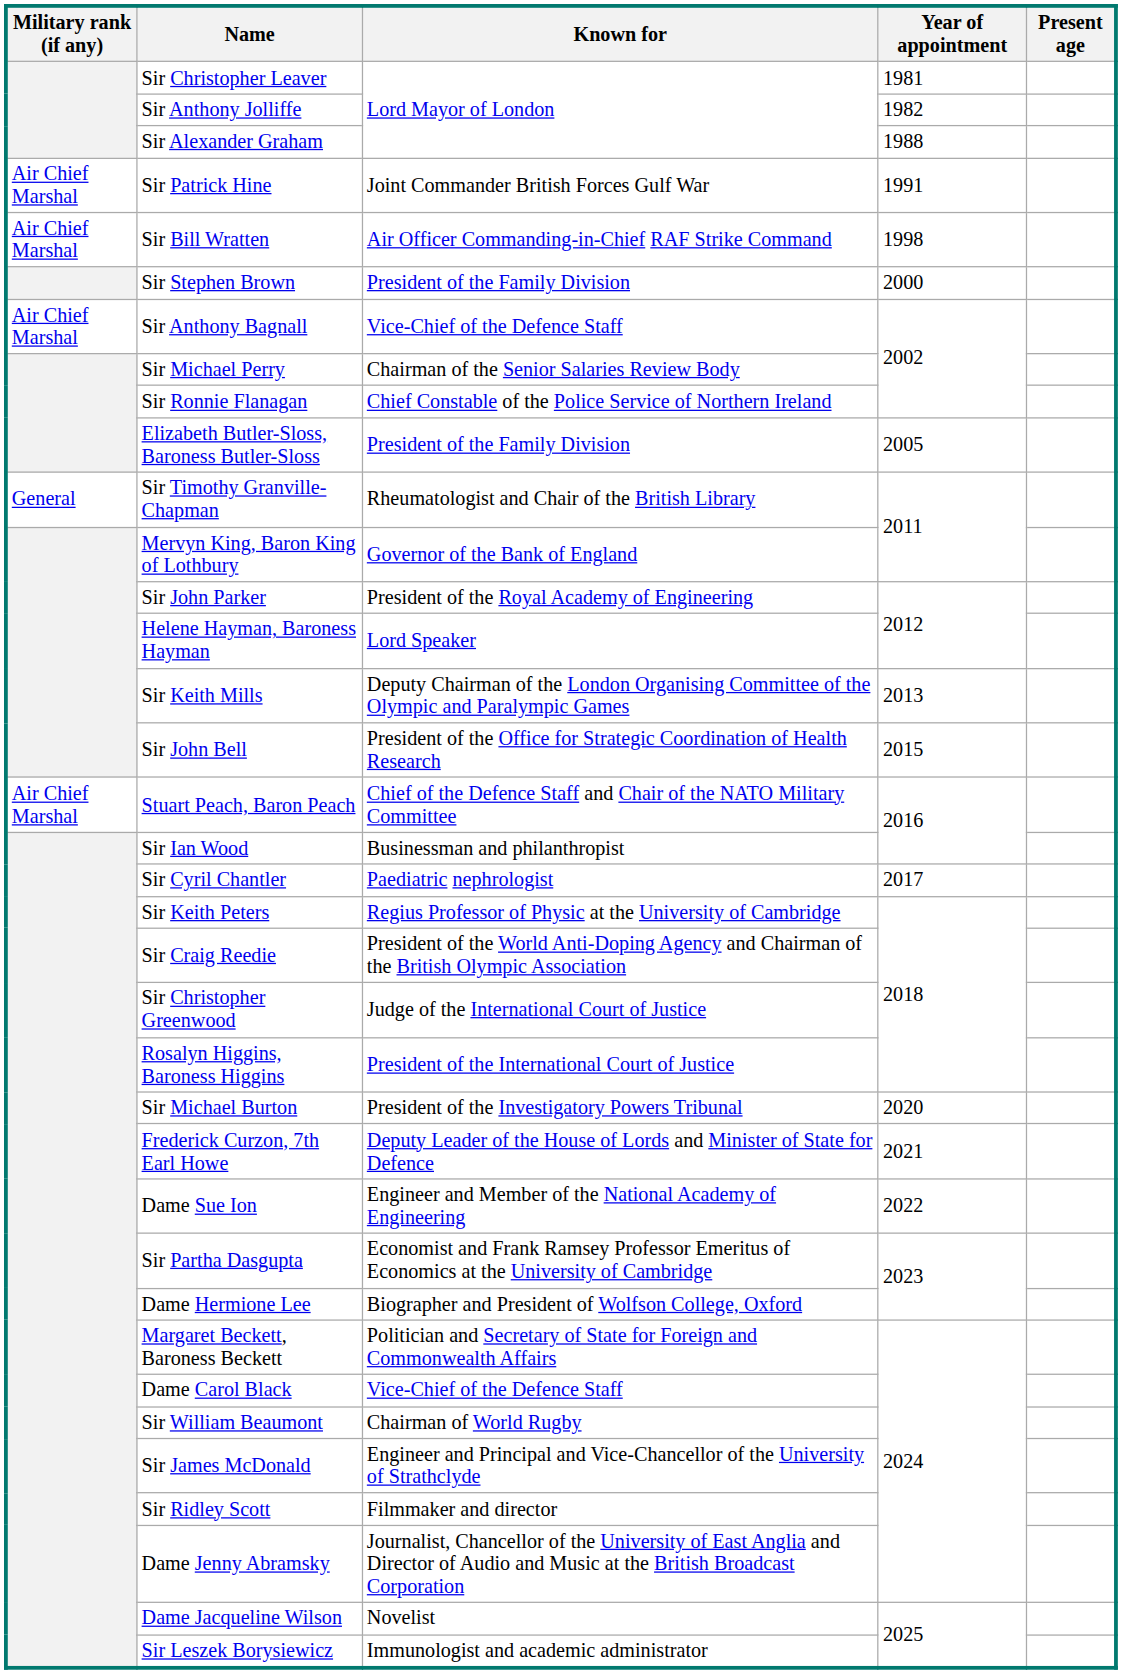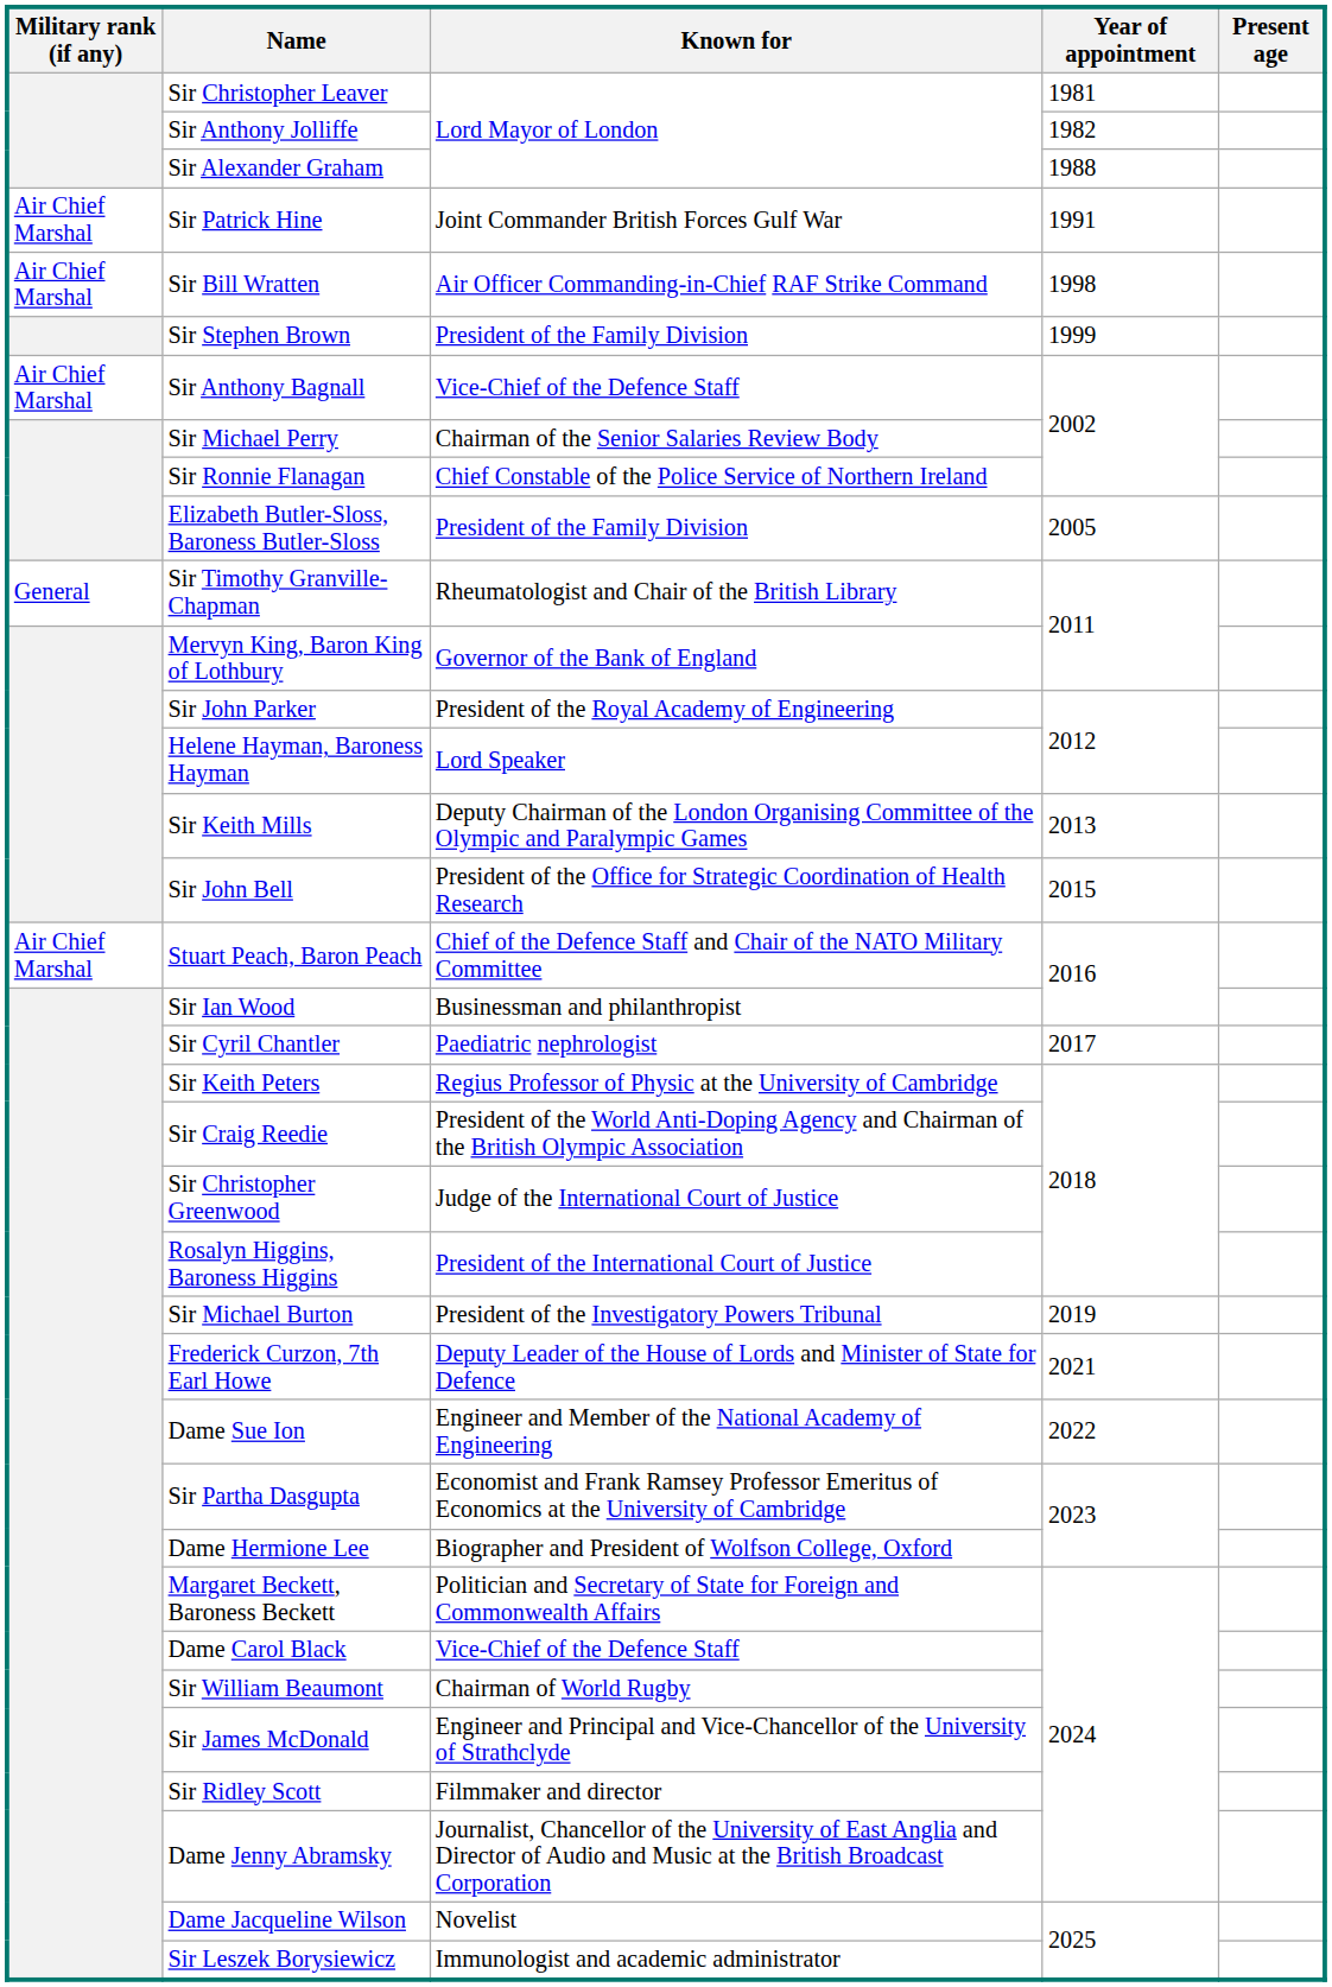Sir Stephen Brown | Year of appointment: 2000 -> 1999
Sir Michael Burton | Year of appointment: 2020 -> 2019
